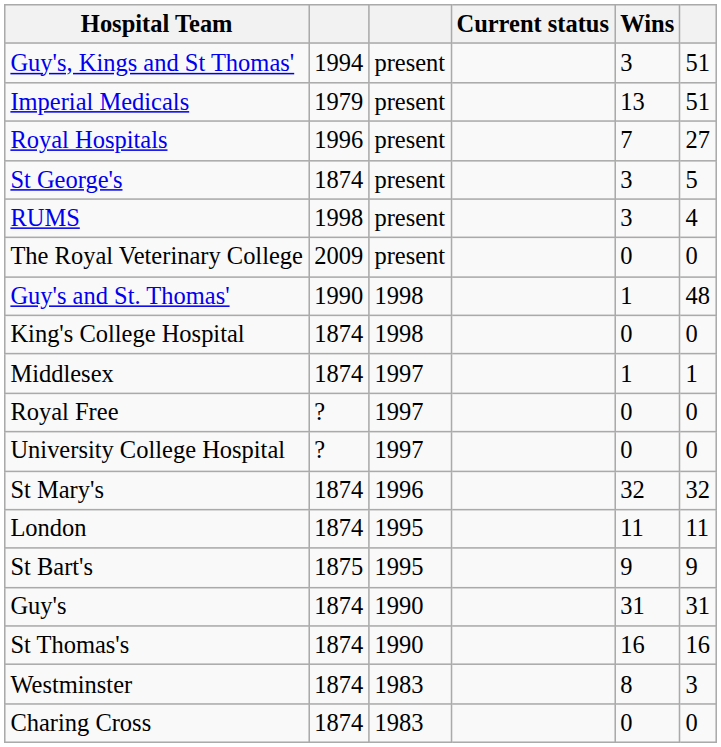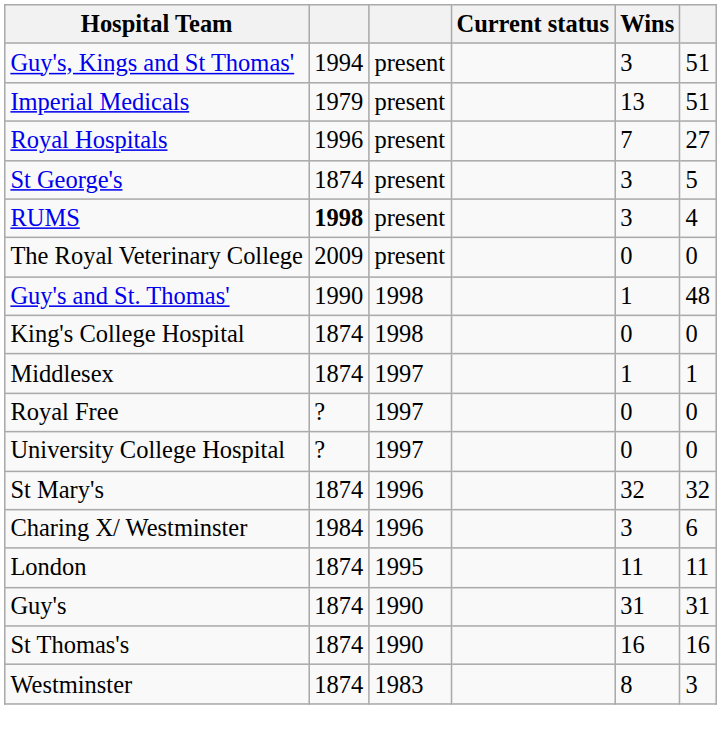RUMS | column 2: normal -> bold
+ row: Charing X/ Westminster | 1984 | 1996 | 3 | 6
- row: St Bart's | 1875 | 1995 | 9 | 9
- row: Charing Cross | 1874 | 1983 | 0 | 0
